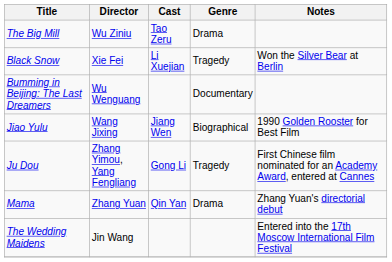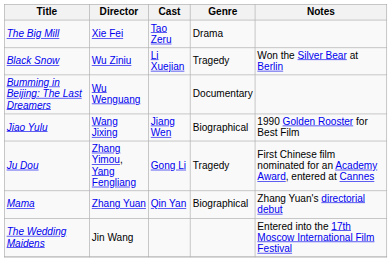The Big Mill | Director: Wu Ziniu -> Xie Fei
Black Snow | Director: Xie Fei -> Wu Ziniu
Mama | Genre: Drama -> Biographical
